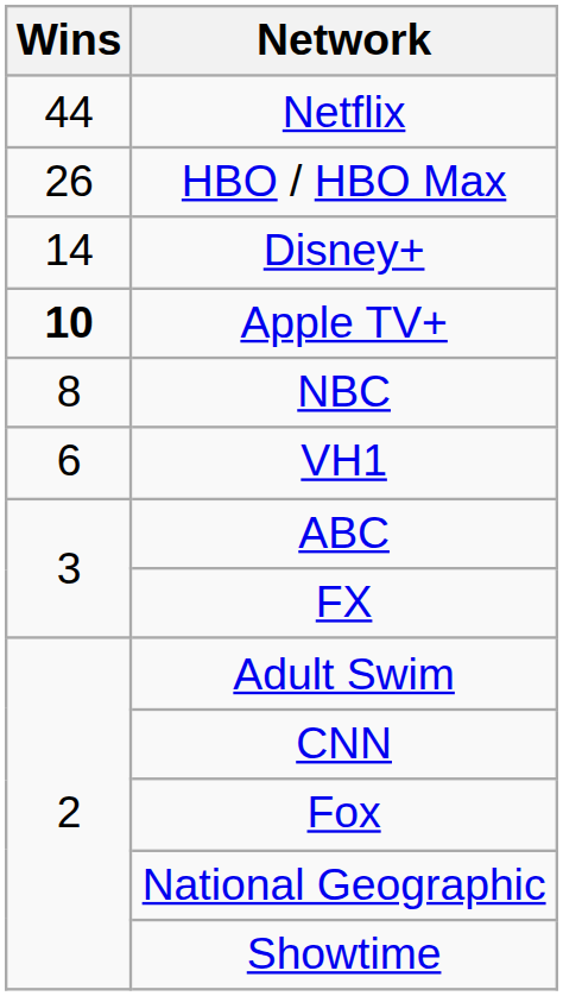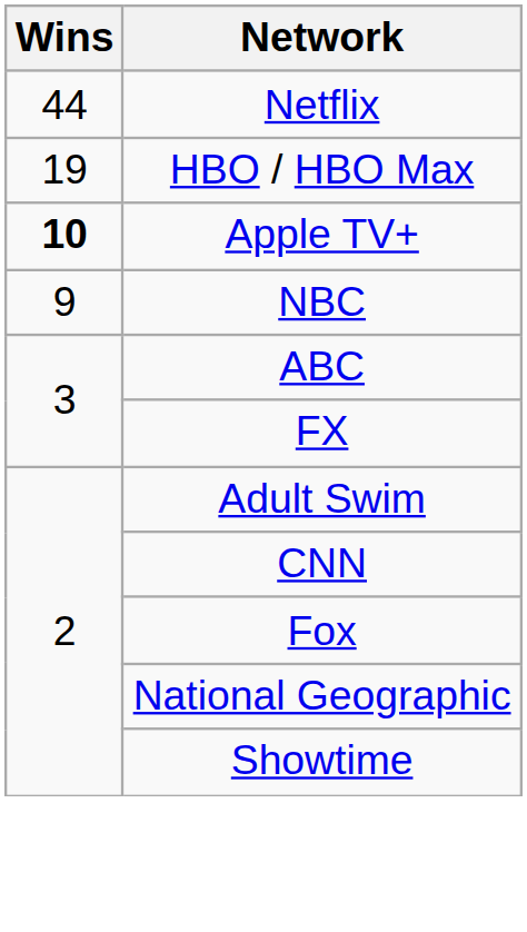HBO / HBO Max | Wins: 26 -> 19
- row: 14 | Disney+
NBC | Wins: 8 -> 9
- row: 6 | VH1
